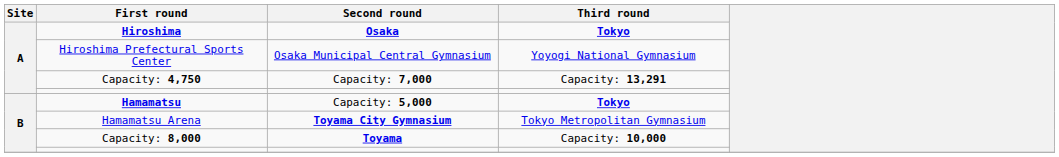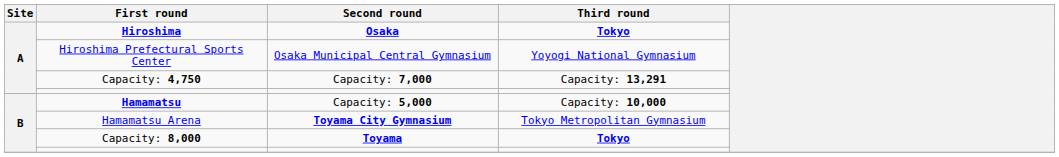Hamamatsu | Third round: Tokyo -> Capacity: 10,000
Capacity: 8,000 | Third round: Capacity: 10,000 -> Tokyo
